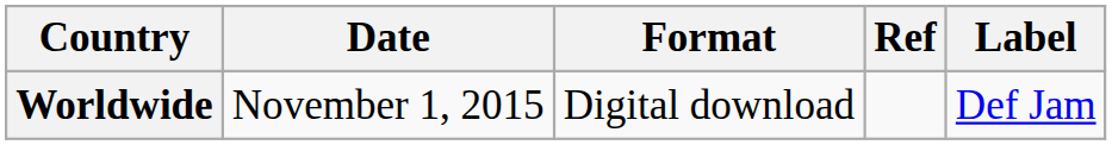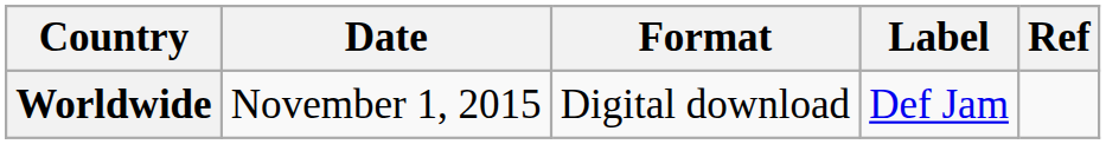columns swapped: Label <-> Ref
